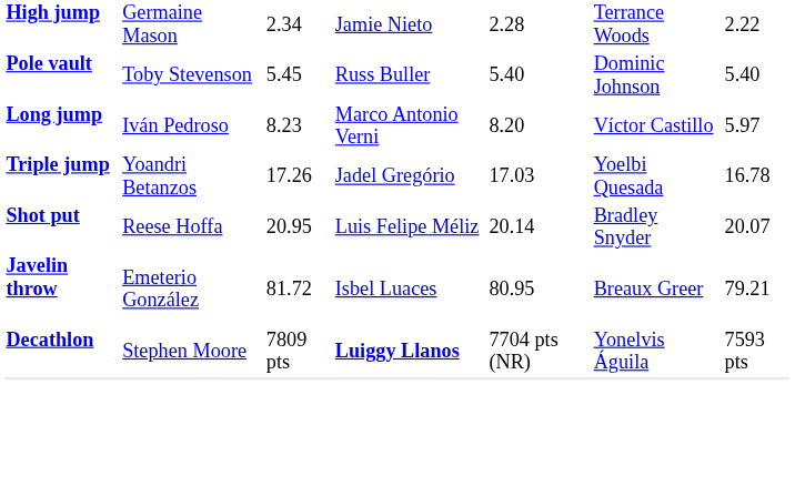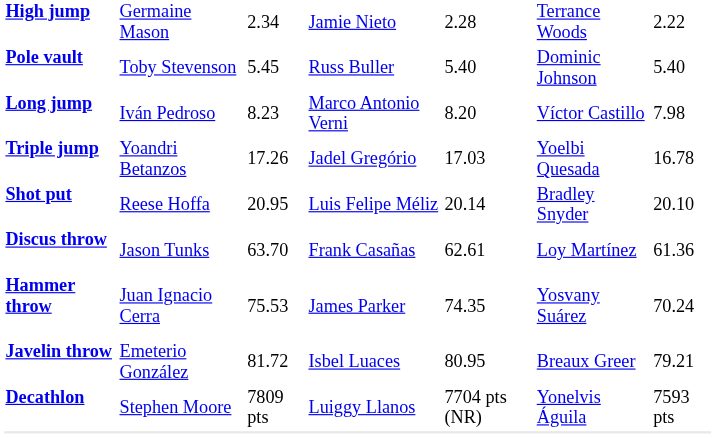Long jump | column 7: 5.97 -> 7.98
Shot put | column 7: 20.07 -> 20.10
+ row: Discus throw | Jason Tunks | 63.70 | Frank Casañas | 62.61 | Loy Martínez | 61.36
+ row: Hammer throw | Juan Ignacio Cerra | 75.53 | James Parker | 74.35 | Yosvany Suárez | 70.24
Decathlon | column 4: bold -> normal
